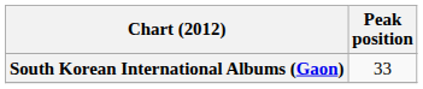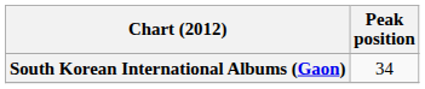South Korean International Albums (Gaon) | Peak position: 33 -> 34
